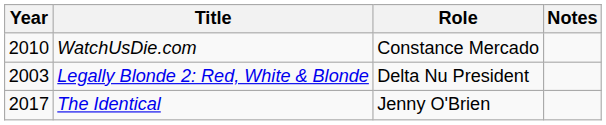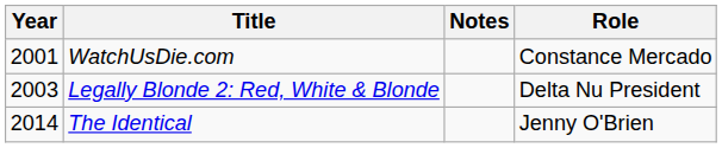columns swapped: Role <-> Notes
WatchUsDie.com | Year: 2010 -> 2001
The Identical | Year: 2017 -> 2014
